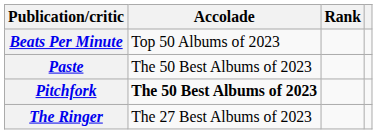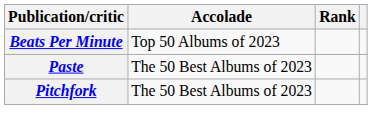Pitchfork | Accolade: bold -> normal
- row: The Ringer | The 27 Best Albums of 2023
